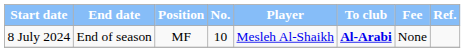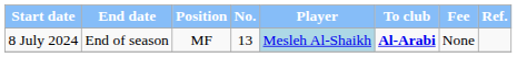8 July 2024 | No.: 10 -> 13
8 July 2024 | Player: no background -> lightblue background
